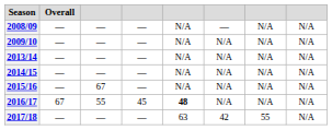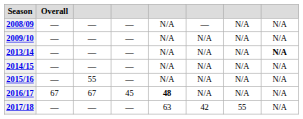2013/14 | column 8: normal -> bold
2015/16 | column 3: 67 -> 55
2016/17 | column 3: 55 -> 67
